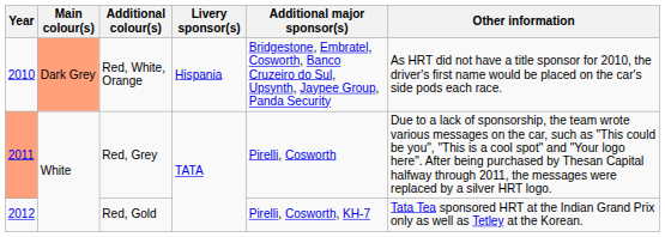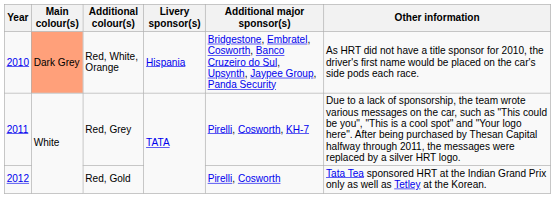Red, Grey | Year: lightsalmon background -> no background
Red, Grey | Additional major sponsor(s): Pirelli, Cosworth -> Pirelli, Cosworth, KH-7
Red, Gold | Additional major sponsor(s): Pirelli, Cosworth, KH-7 -> Pirelli, Cosworth
